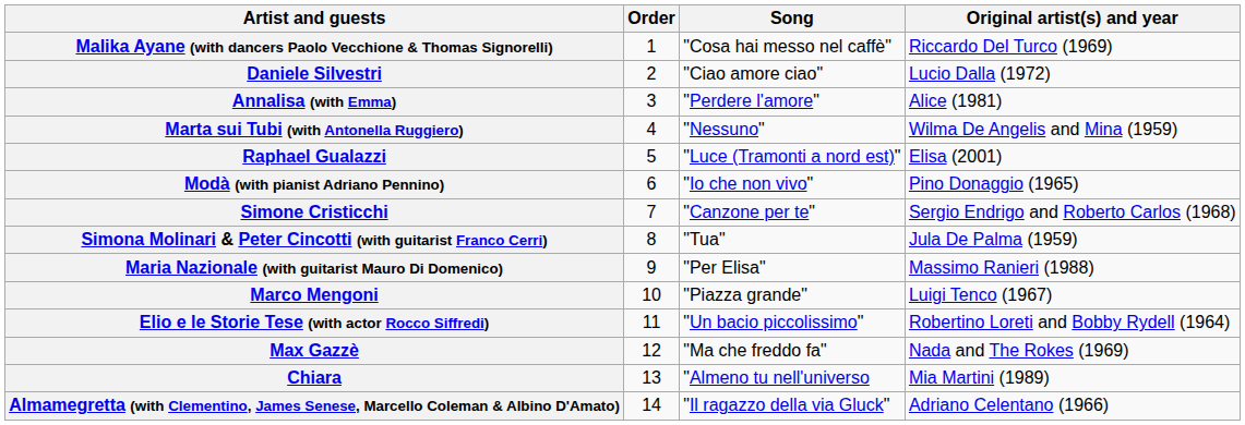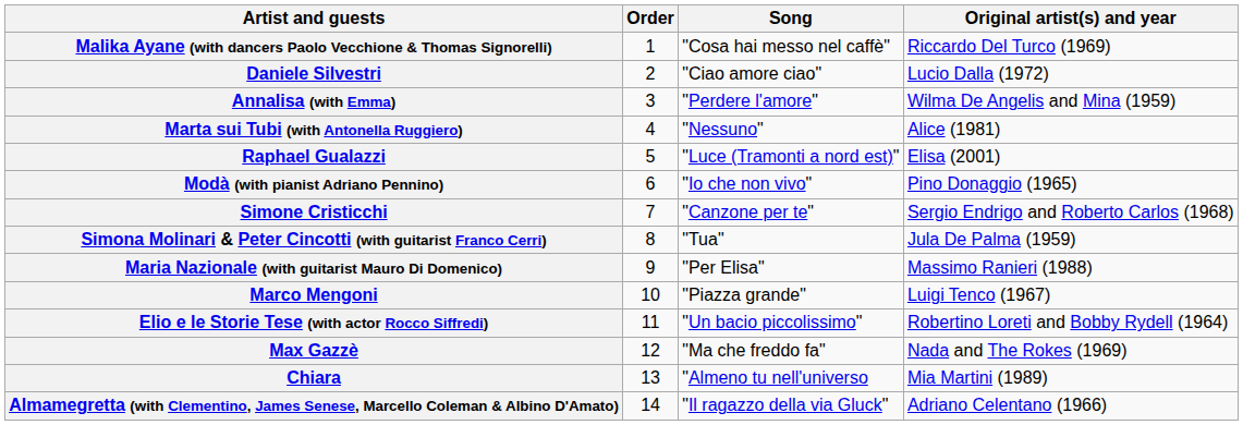Annalisa (with Emma) | Original artist(s) and year: Alice (1981) -> Wilma De Angelis and Mina (1959)
Marta sui Tubi (with Antonella Ruggiero) | Original artist(s) and year: Wilma De Angelis and Mina (1959) -> Alice (1981)
